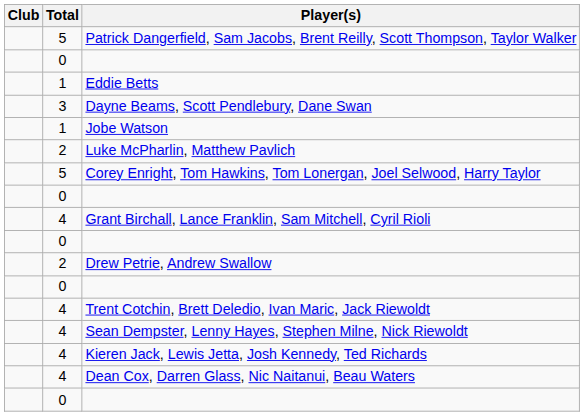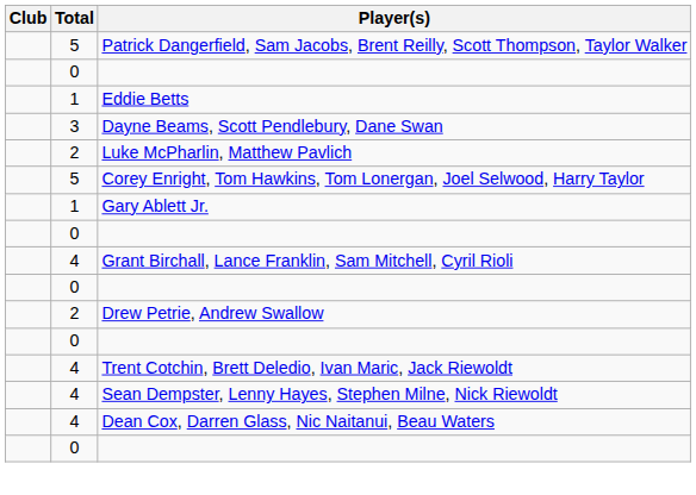- row: 1 | Jobe Watson
+ row: 1 | Gary Ablett Jr.
- row: 4 | Kieren Jack, Lewis Jetta, Josh Kennedy, Ted Richards
